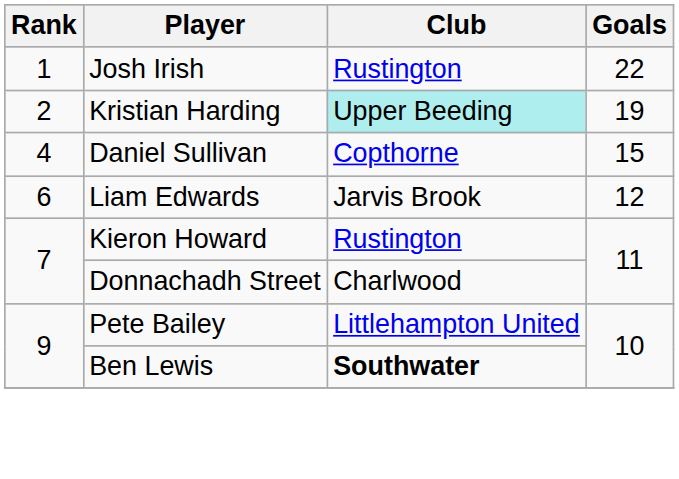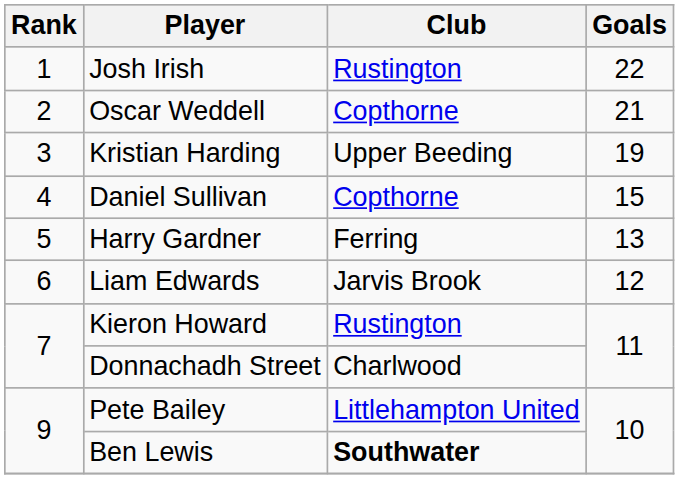+ row: 2 | Oscar Weddell | Copthorne | 21
Kristian Harding | Rank: 2 -> 3
Kristian Harding | Club: paleturquoise background -> no background
+ row: 5 | Harry Gardner | Ferring | 13
